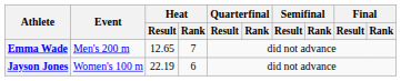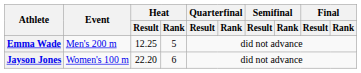Emma Wade | Heat / Result: 12.65 -> 12.25
Emma Wade | Heat / Rank: 7 -> 5
Jayson Jones | Heat / Result: 22.19 -> 22.20
